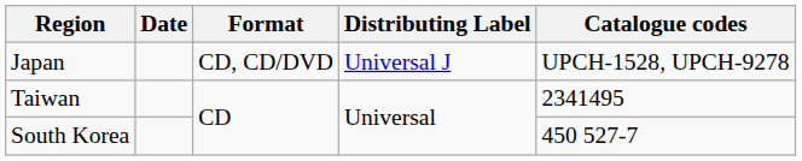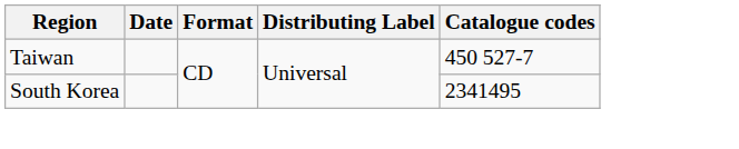- row: Japan | CD, CD/DVD | Universal J | UPCH-1528, UPCH-9278
Taiwan | Catalogue codes: 2341495 -> 450 527-7
South Korea | Catalogue codes: 450 527-7 -> 2341495
